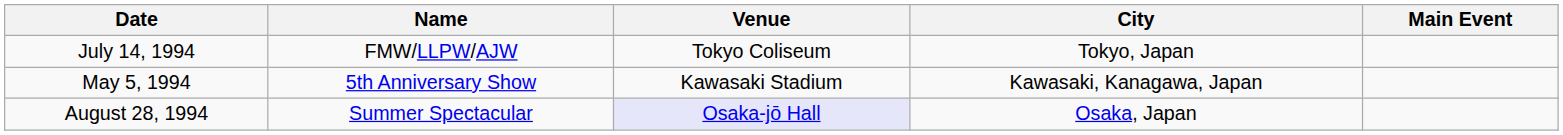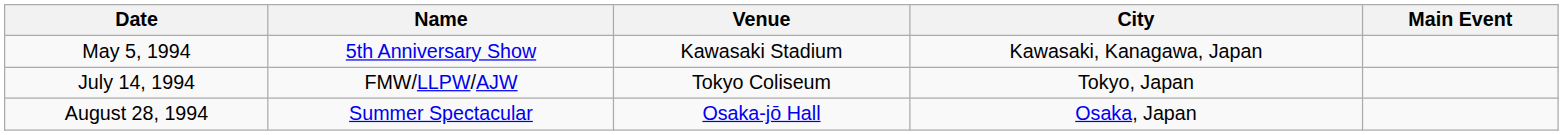rows swapped: May 5, 1994 <-> July 14, 1994
August 28, 1994 | Venue: lavender background -> no background
